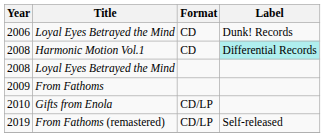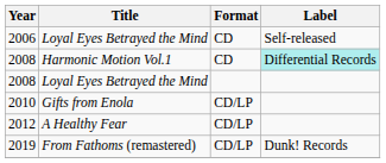2006 | Label: Dunk! Records -> Self-released
- row: 2009 | From Fathoms
+ row: 2012 | A Healthy Fear | CD/LP
2019 | Label: Self-released -> Dunk! Records
